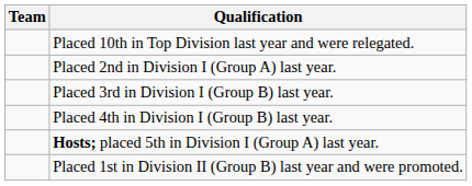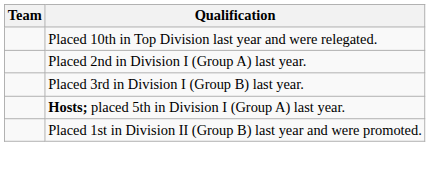- row: Placed 4th in Division I (Group B) last year.
